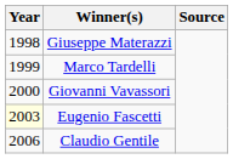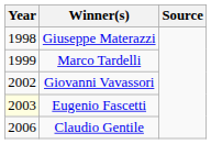Giovanni Vavassori | Year: 2000 -> 2002
